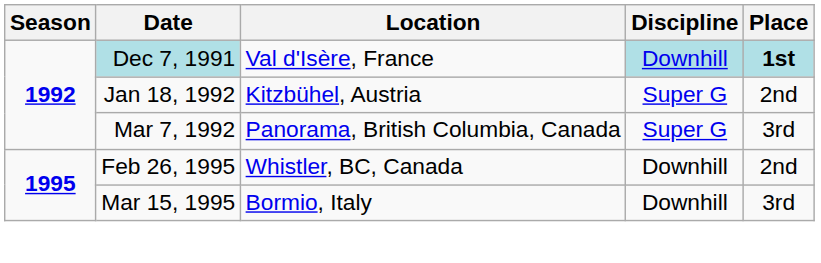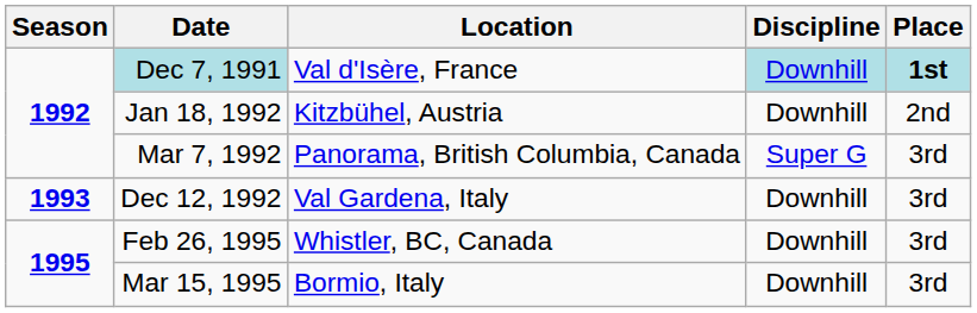Jan 18, 1992 | Discipline: Super G -> Downhill
+ row: 1993 | Dec 12, 1992 | Val Gardena, Italy | Downhill | 3rd
Feb 26, 1995 | Place: 2nd -> 3rd
